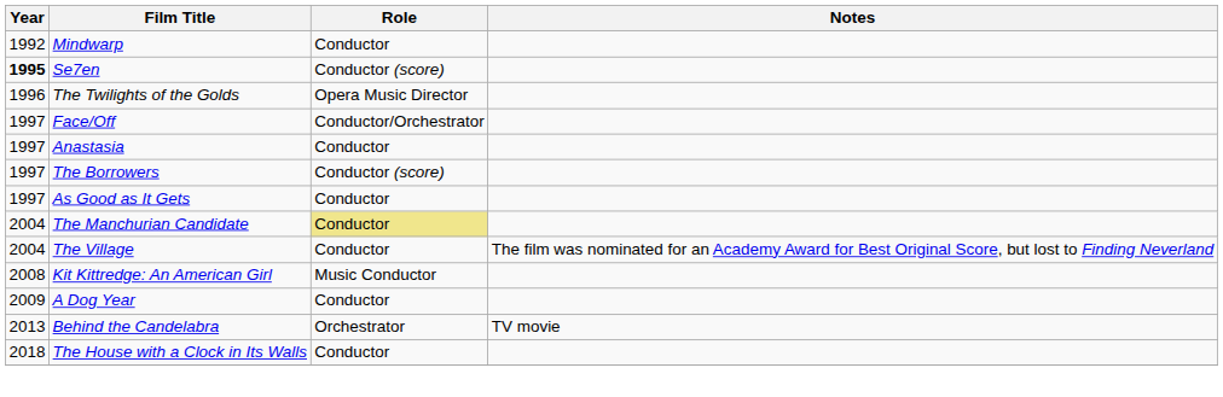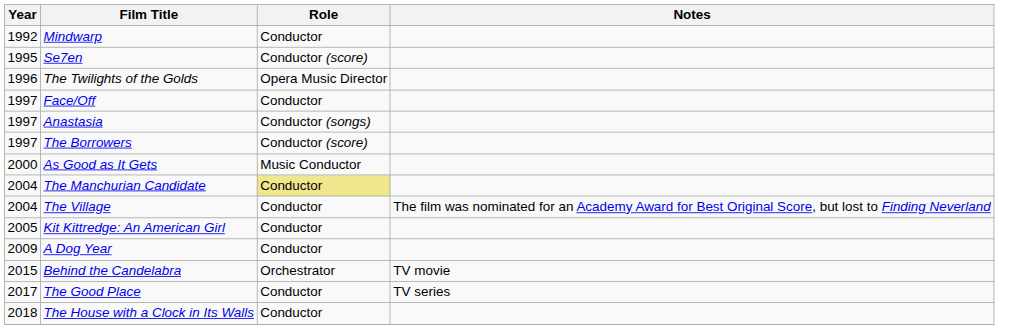Se7en | Year: bold -> normal
Face/Off | Role: Conductor/Orchestrator -> Conductor
Anastasia | Role: Conductor -> Conductor (songs)
As Good as It Gets | Year: 1997 -> 2000
As Good as It Gets | Role: Conductor -> Music Conductor
Kit Kittredge: An American Girl | Year: 2008 -> 2005
Kit Kittredge: An American Girl | Role: Music Conductor -> Conductor
Behind the Candelabra | Year: 2013 -> 2015
+ row: 2017 | The Good Place | Conductor | TV series
